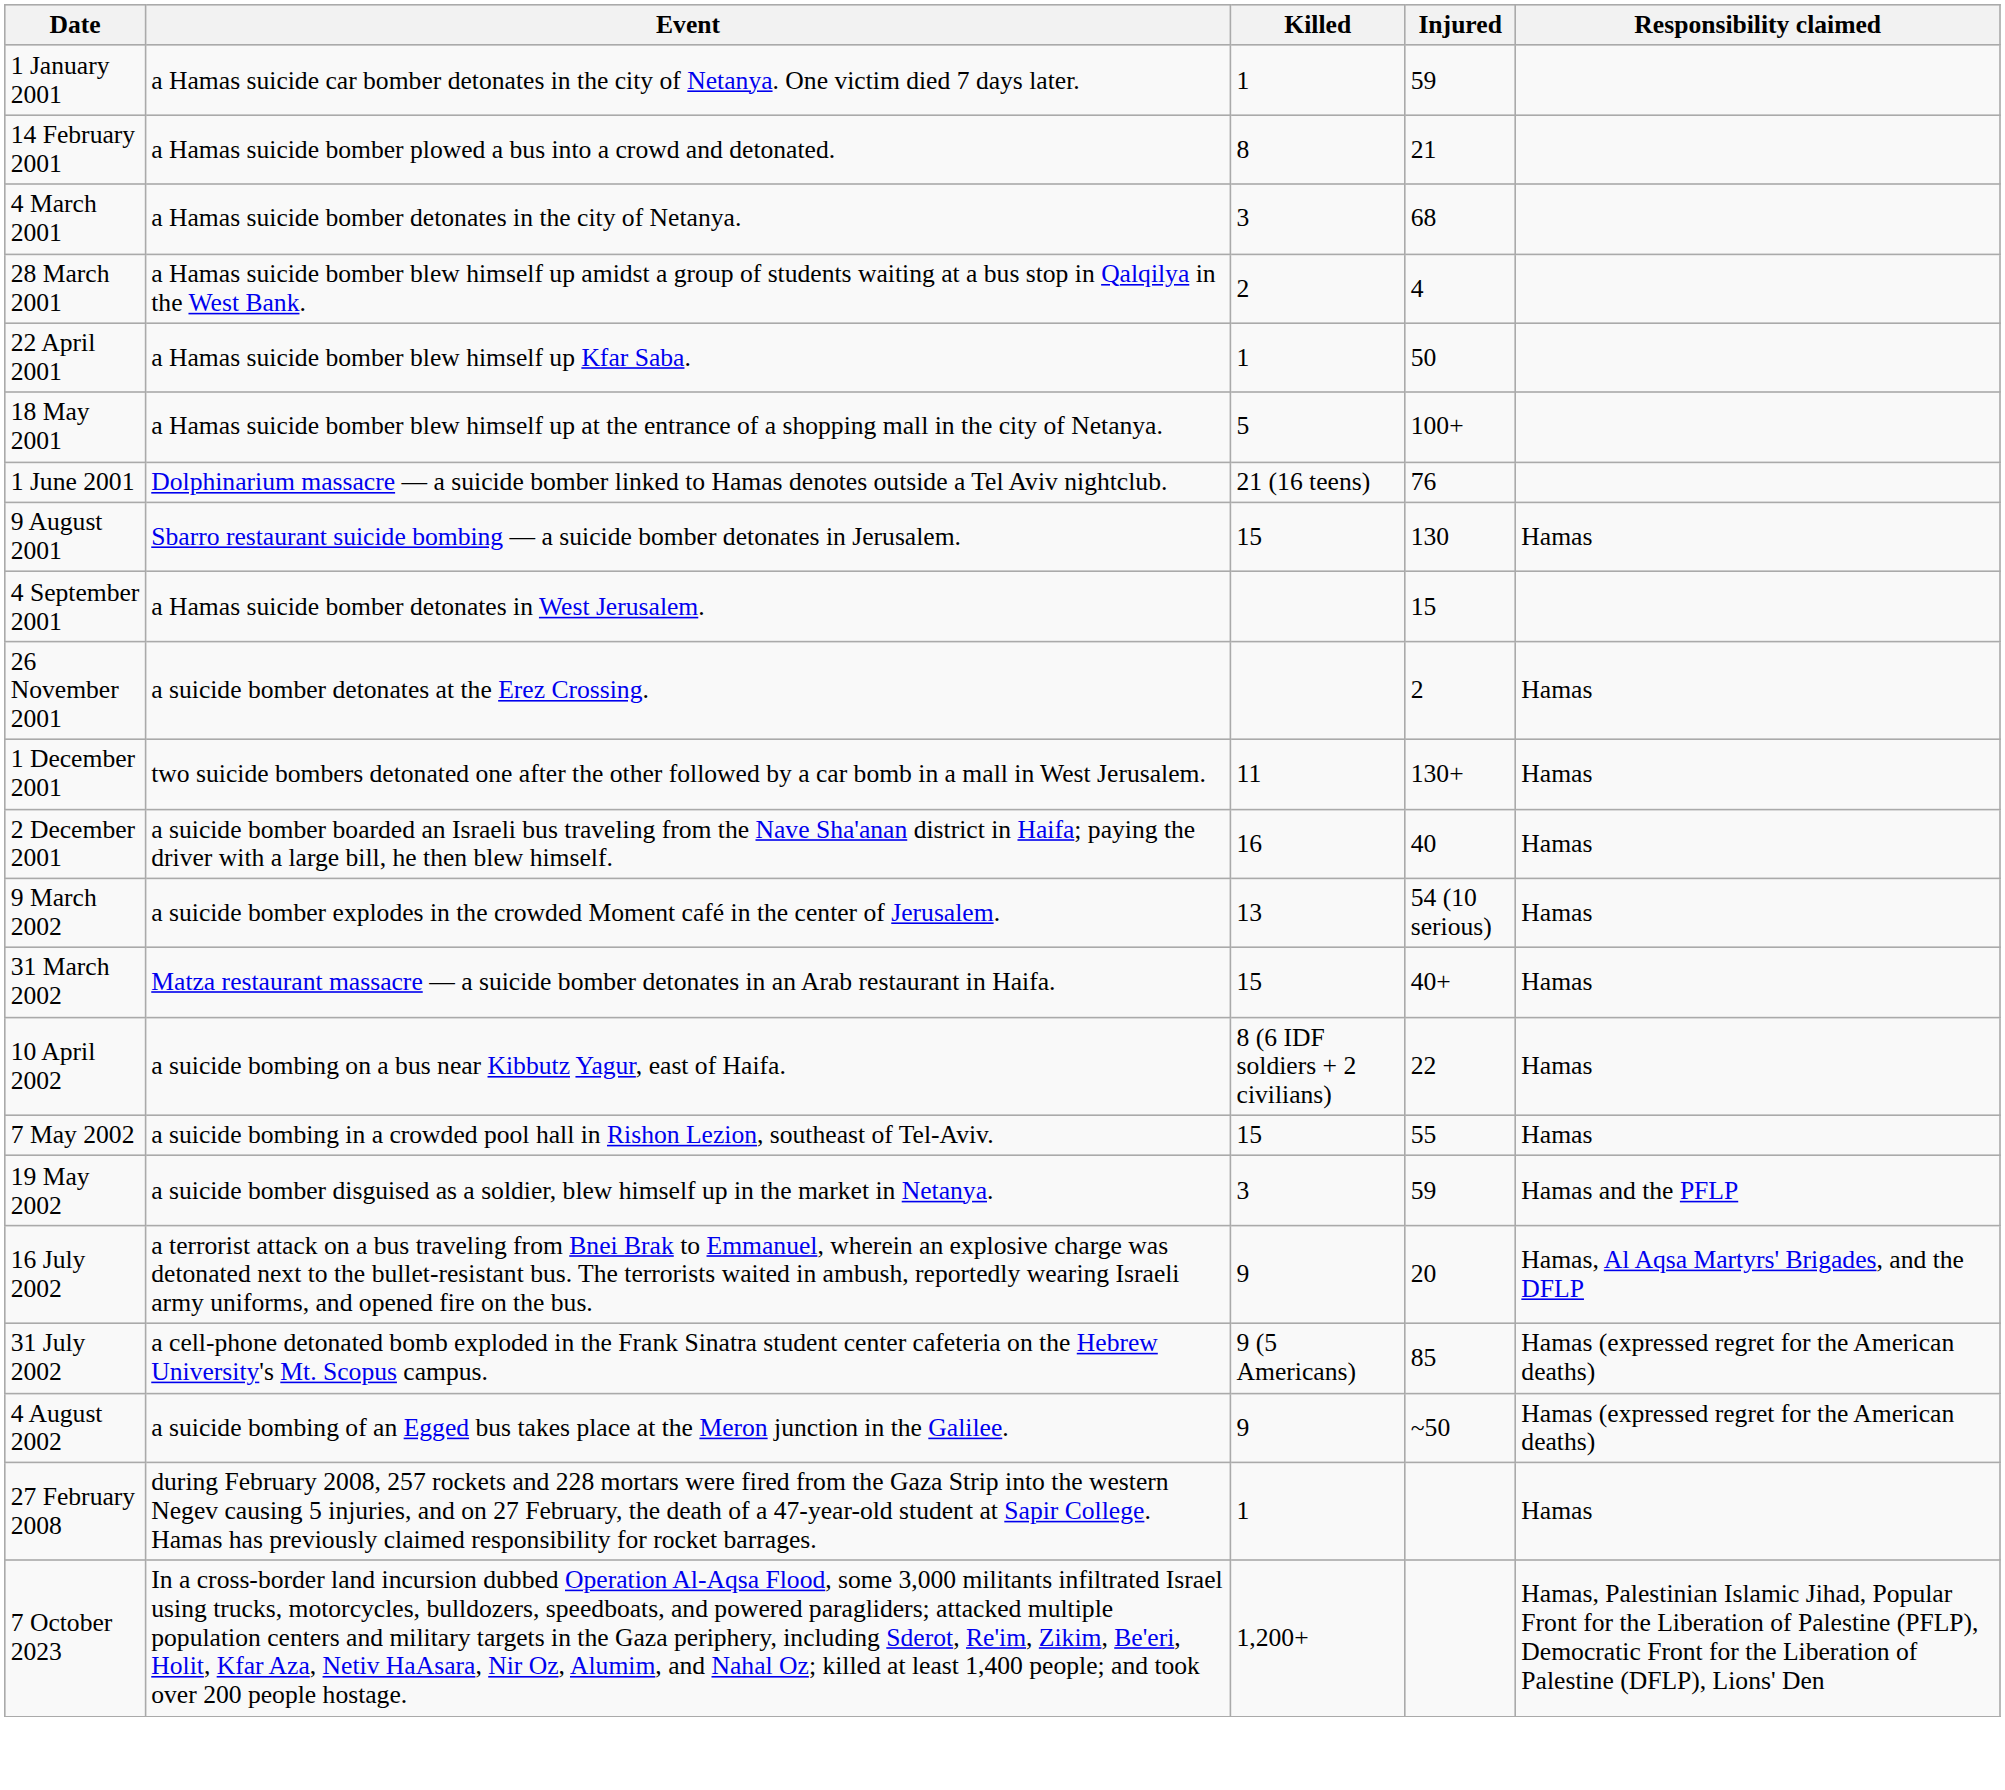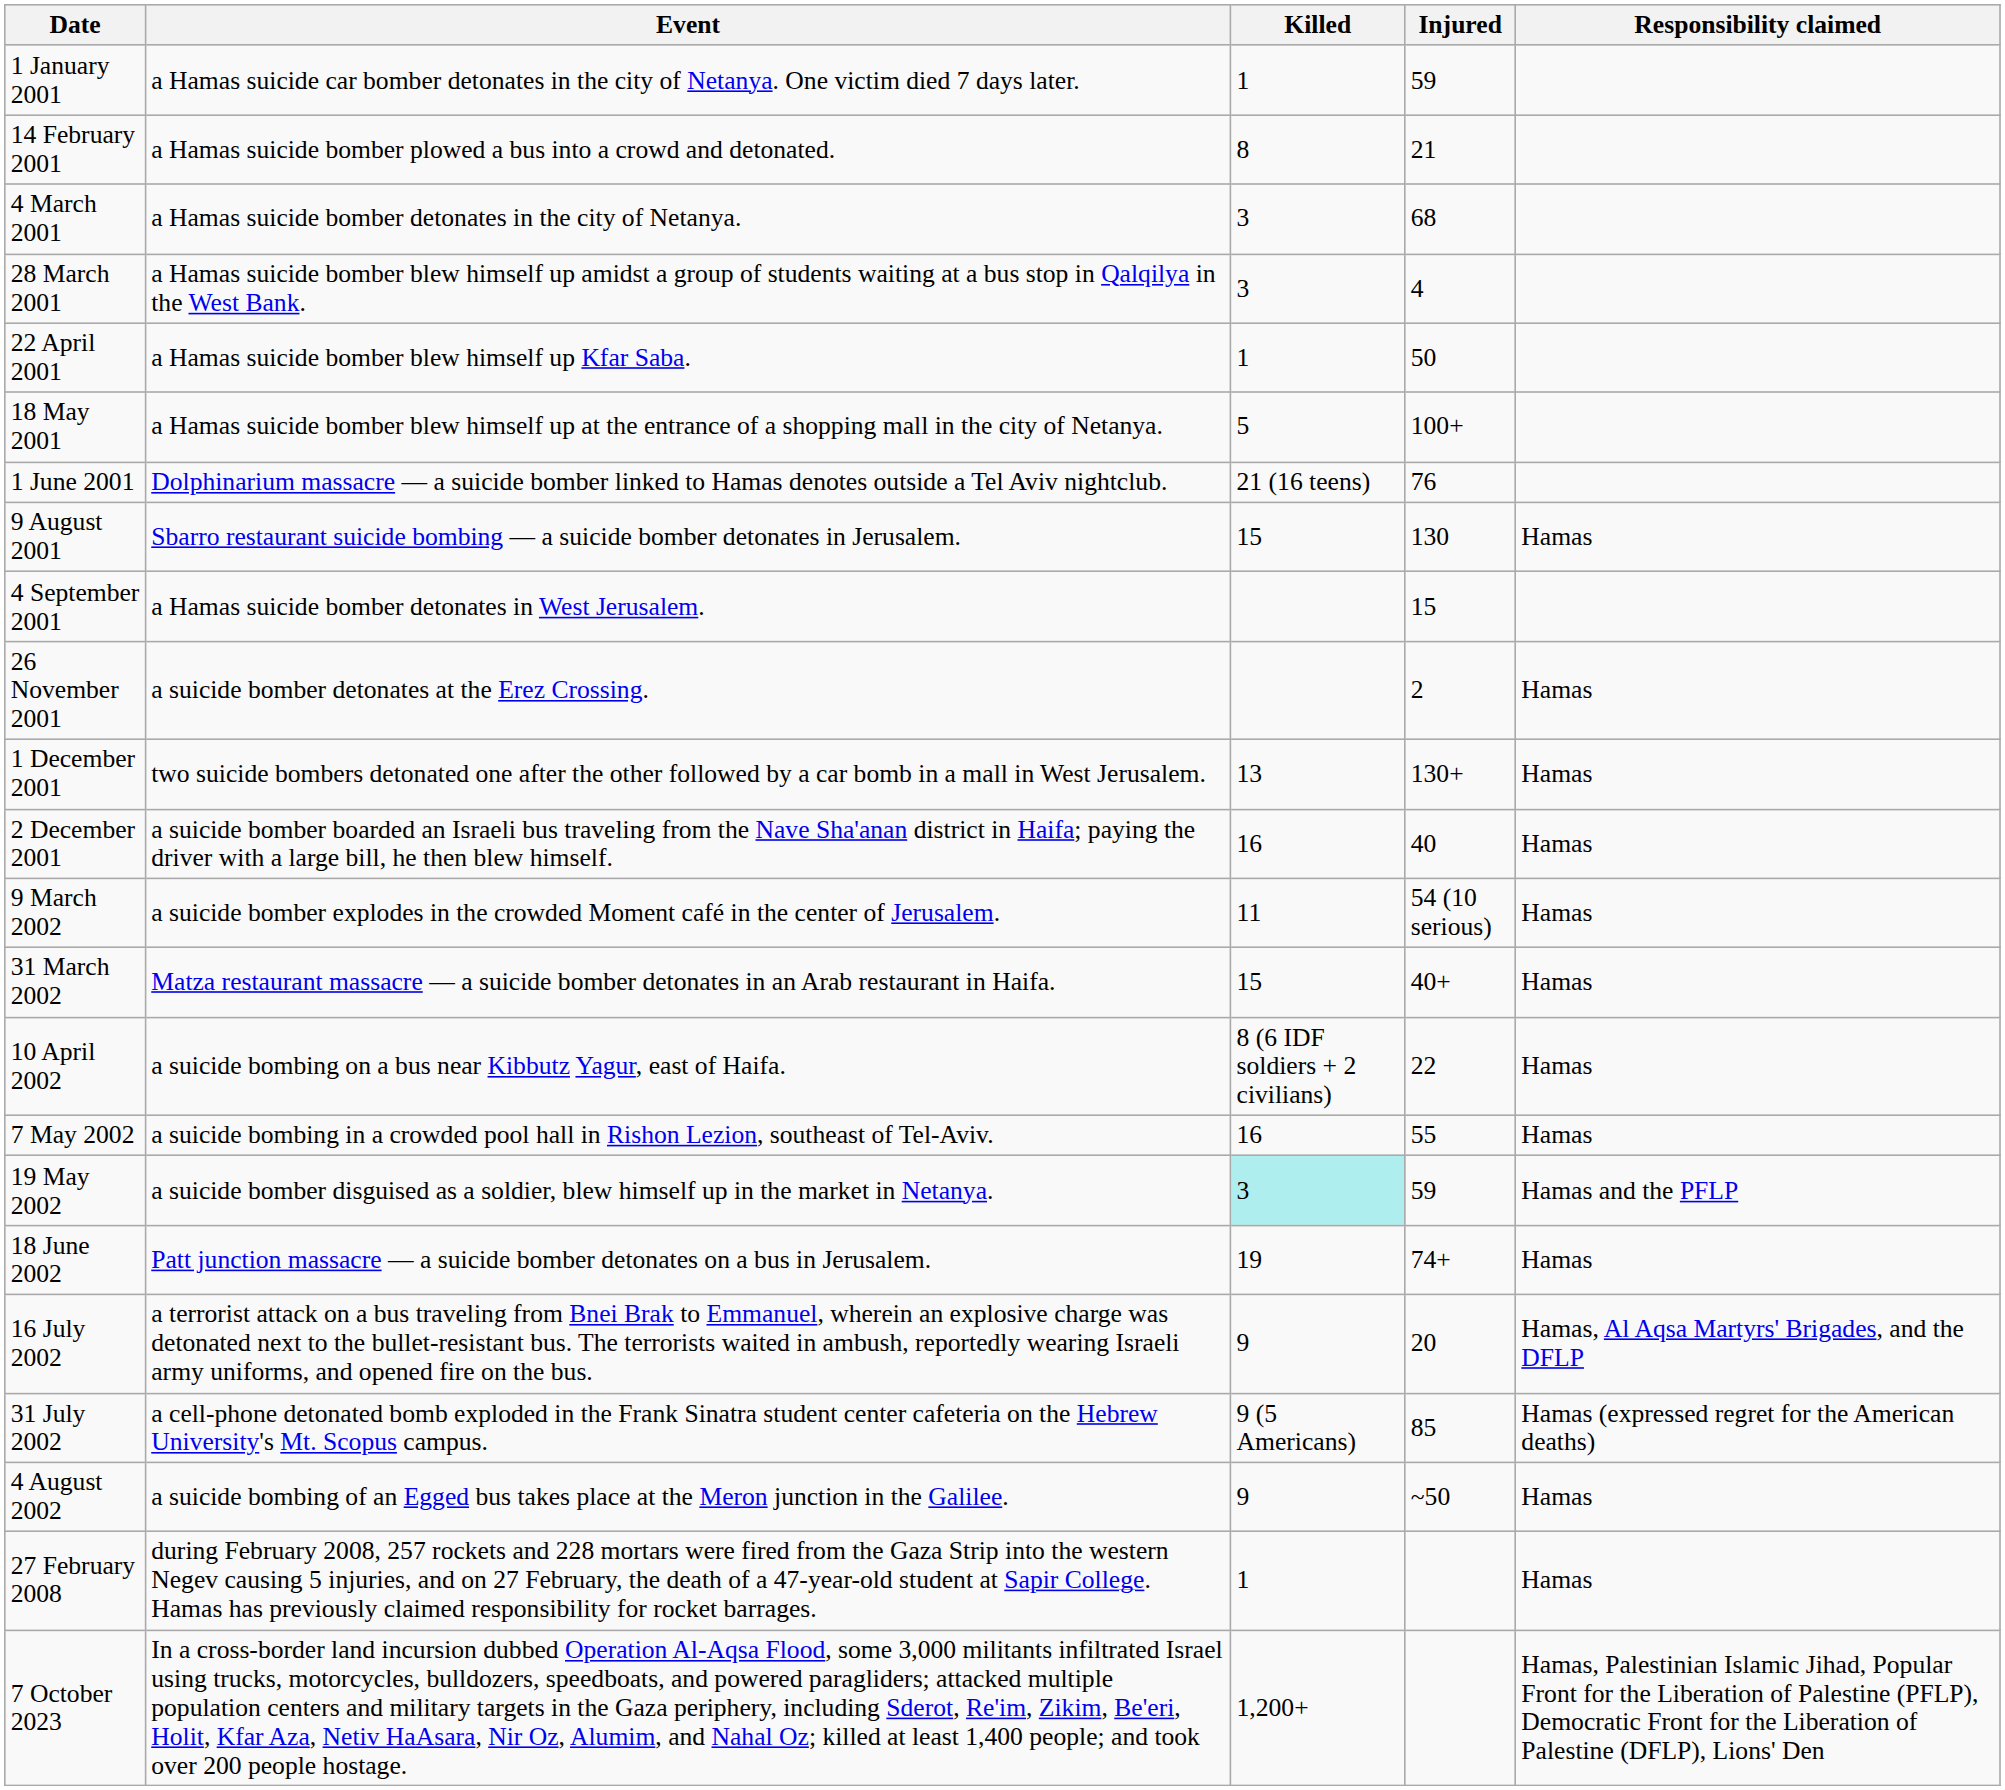28 March 2001 | Killed: 2 -> 3
1 December 2001 | Killed: 11 -> 13
9 March 2002 | Killed: 13 -> 11
7 May 2002 | Killed: 15 -> 16
19 May 2002 | Killed: no background -> paleturquoise background
+ row: 18 June 2002 | Patt junction massacre — a suicide bomber detonates on a bus in Jerusalem. | 19 | 74+ | Hamas
4 August 2002 | Responsibility claimed: Hamas (expressed regret for the American deaths) -> Hamas
